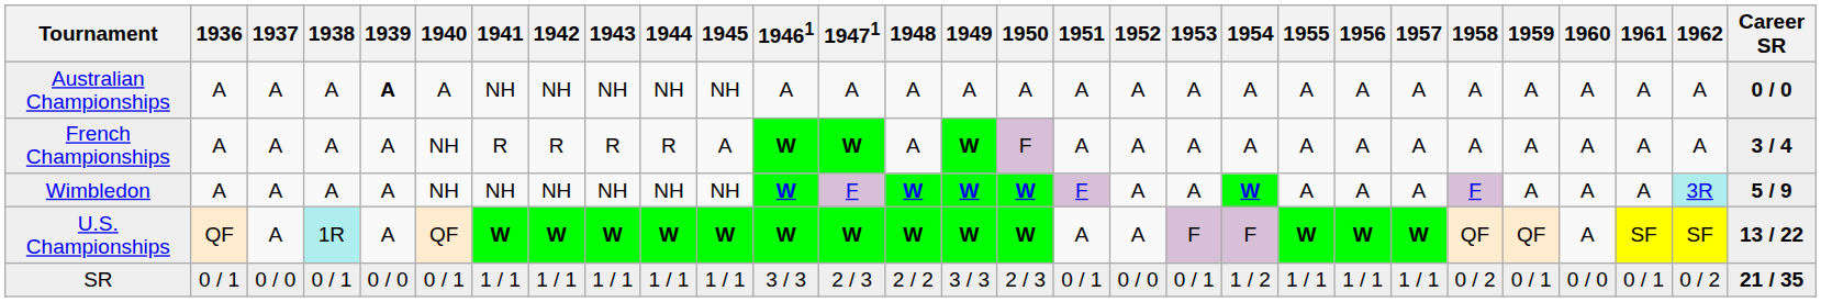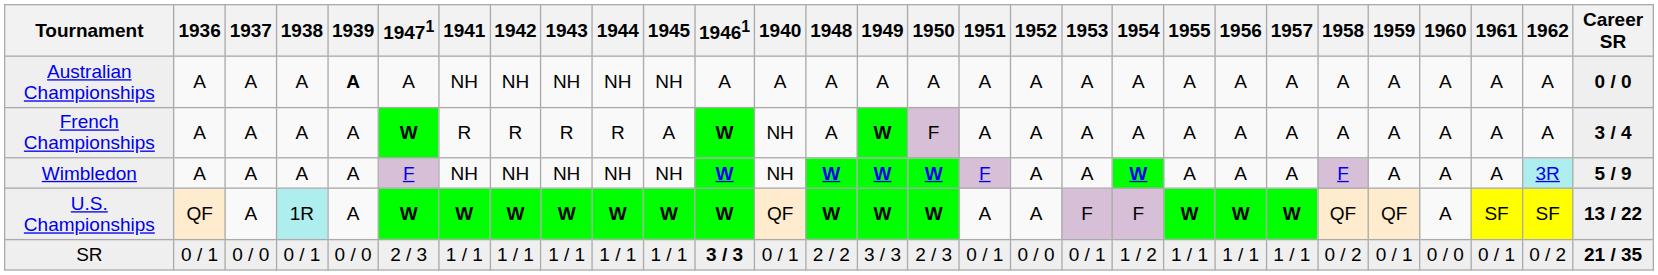columns swapped: 1940 <-> 19471
SR | 19461: normal -> bold
